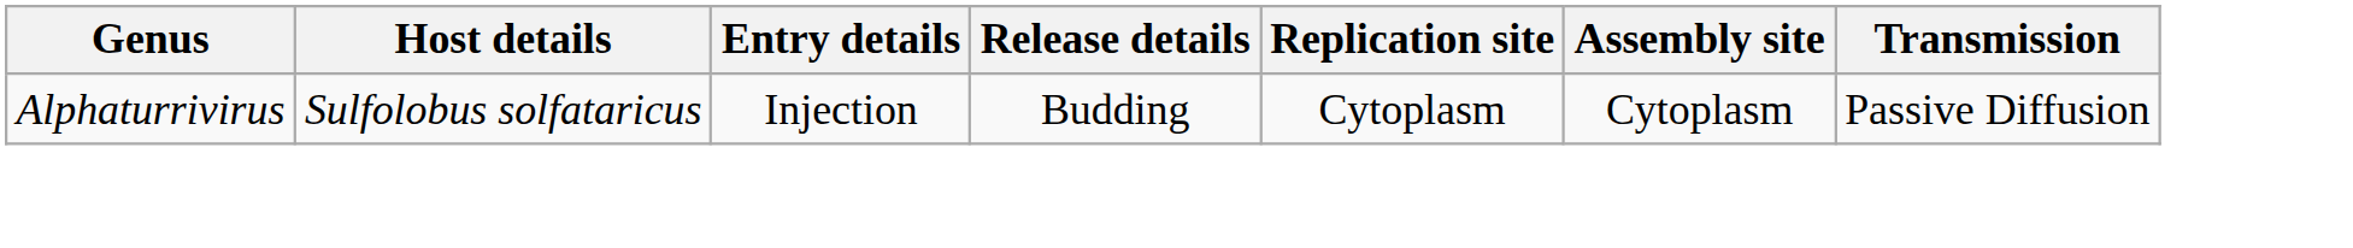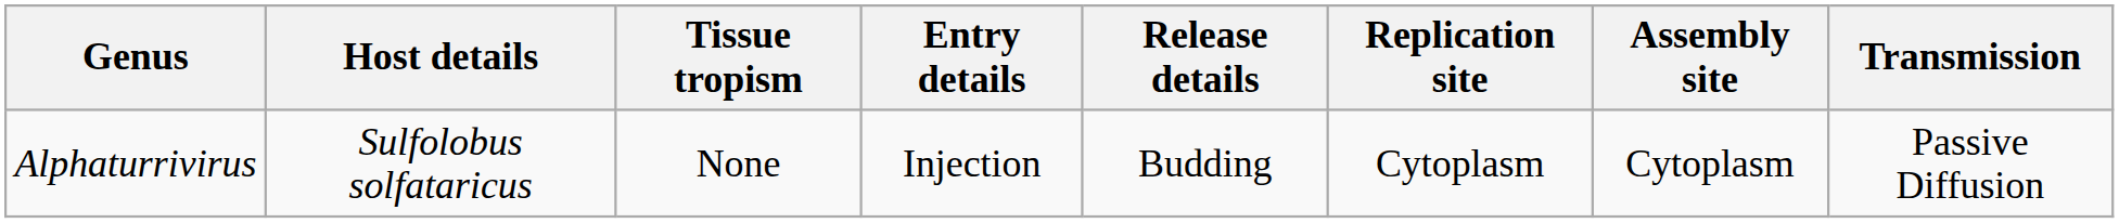+ column: Tissue tropism | None
